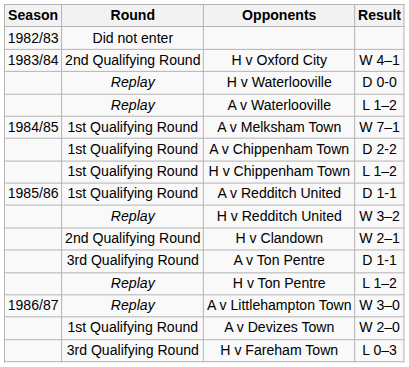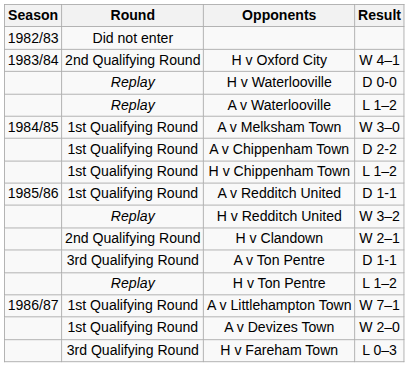A v Melksham Town | Result: W 7–1 -> W 3–0
A v Littlehampton Town | Round: Replay -> 1st Qualifying Round
A v Littlehampton Town | Result: W 3–0 -> W 7–1
